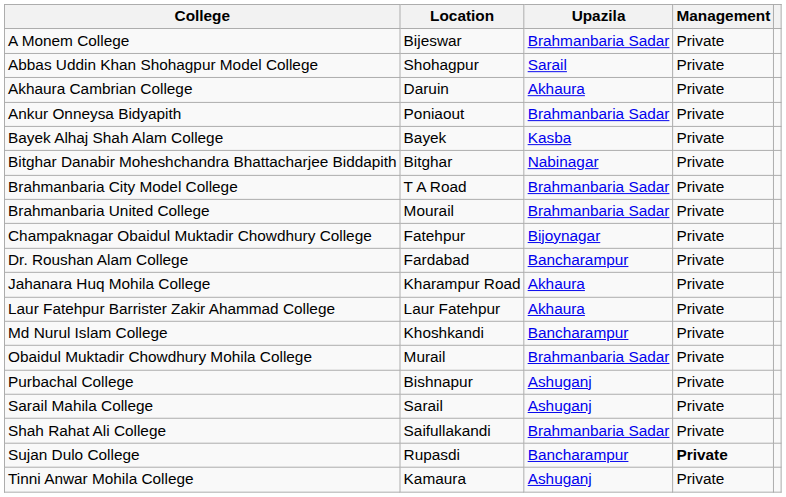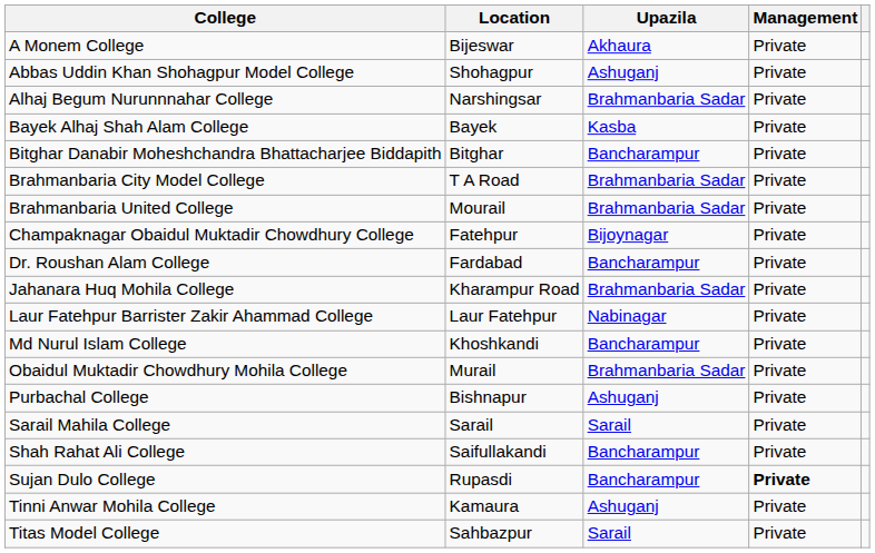A Monem College | Upazila: Brahmanbaria Sadar -> Akhaura
Abbas Uddin Khan Shohagpur Model College | Upazila: Sarail -> Ashuganj
- row: Akhaura Cambrian College | Daruin | Akhaura | Private
+ row: Alhaj Begum Nurunnnahar College | Narshingsar | Brahmanbaria Sadar | Private
- row: Ankur Onneysa Bidyapith | Poniaout | Brahmanbaria Sadar | Private
Bitghar Danabir Moheshchandra Bhattacharjee Biddapith | Upazila: Nabinagar -> Bancharampur
Jahanara Huq Mohila College | Upazila: Akhaura -> Brahmanbaria Sadar
Laur Fatehpur Barrister Zakir Ahammad College | Upazila: Akhaura -> Nabinagar
Sarail Mahila College | Upazila: Ashuganj -> Sarail
Shah Rahat Ali College | Upazila: Brahmanbaria Sadar -> Bancharampur
+ row: Titas Model College | Sahbazpur | Sarail | Private
